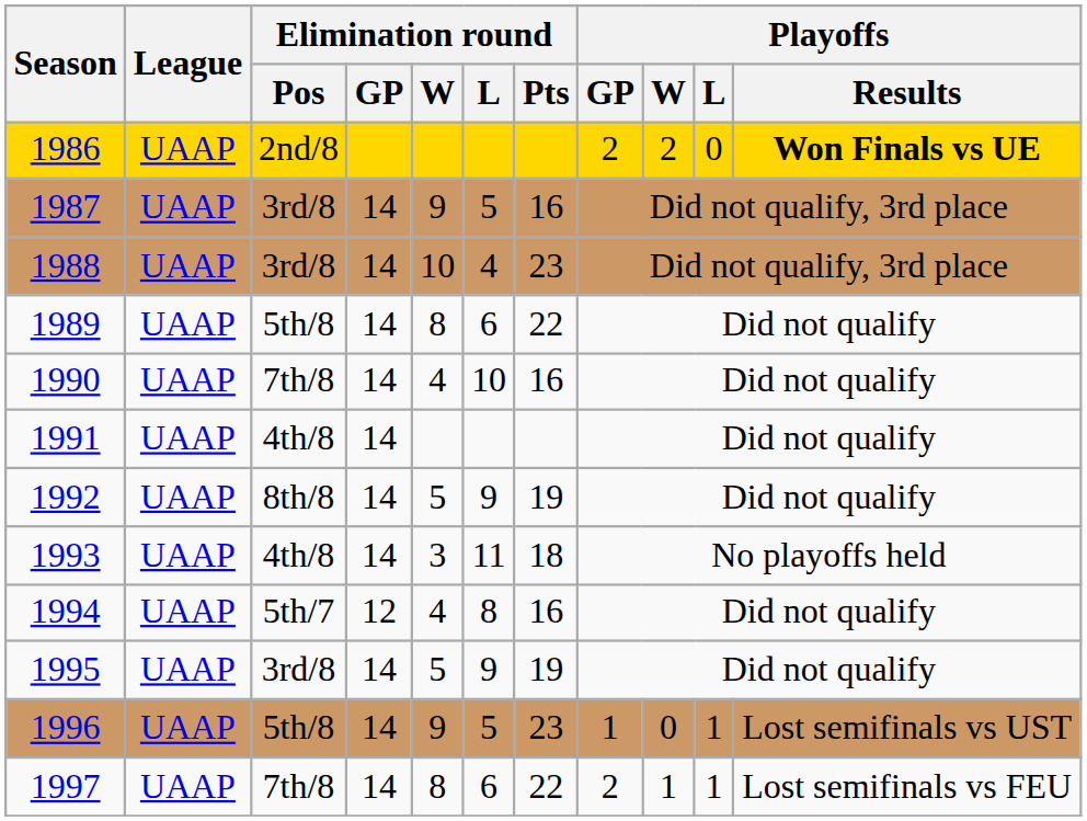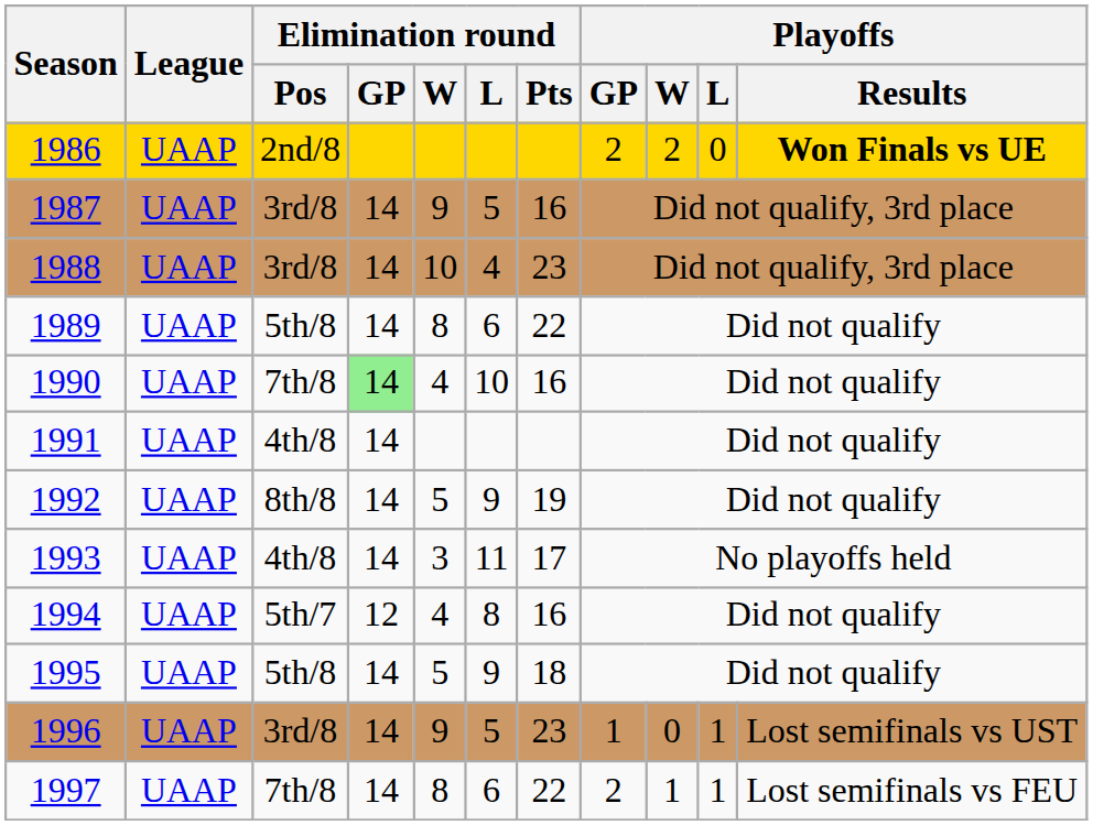1990 | Elimination round / GP: no background -> lightgreen background
1993 | Elimination round / Pts: 18 -> 17
1995 | Elimination round / Pos: 3rd/8 -> 5th/8
1995 | Elimination round / Pts: 19 -> 18
1996 | Elimination round / Pos: 5th/8 -> 3rd/8
